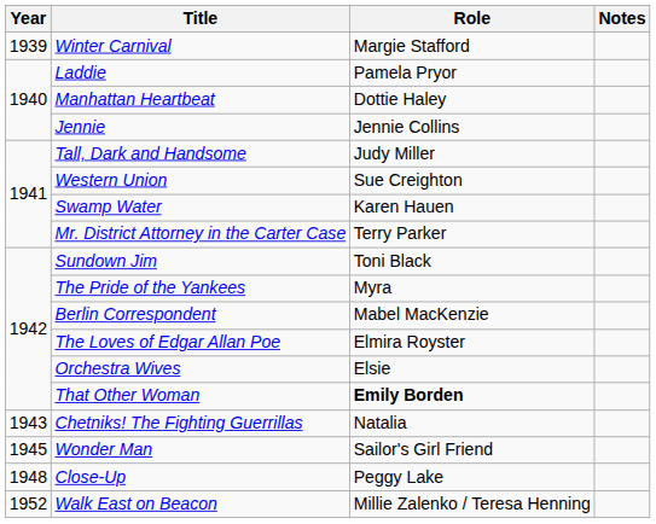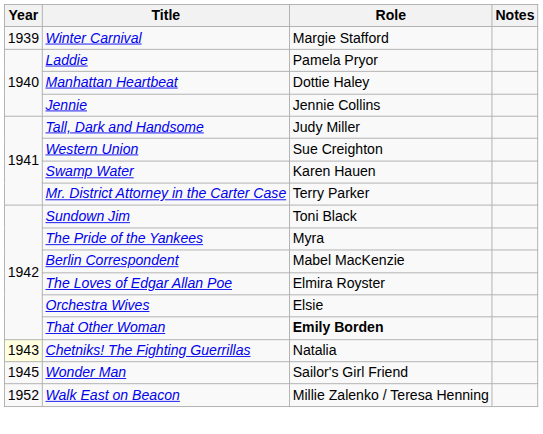Chetniks! The Fighting Guerrillas | Year: no background -> lightyellow background
- row: 1948 | Close-Up | Peggy Lake
